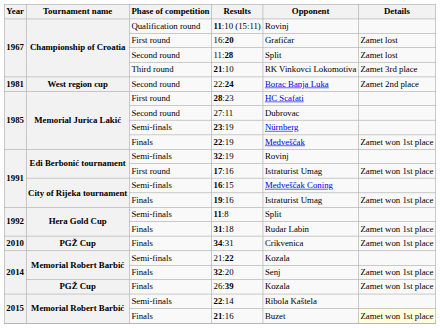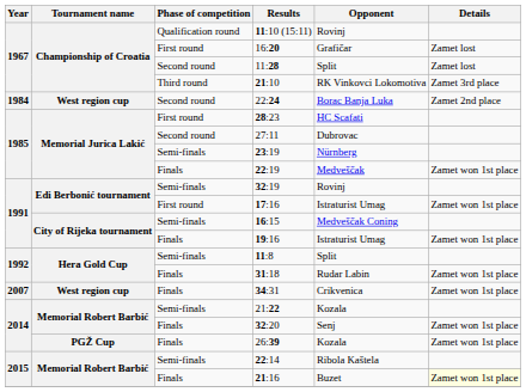22:24 | Year: 1981 -> 1984
34:31 | Year: 2010 -> 2007
34:31 | Tournament name: PGŽ Cup -> West region cup
